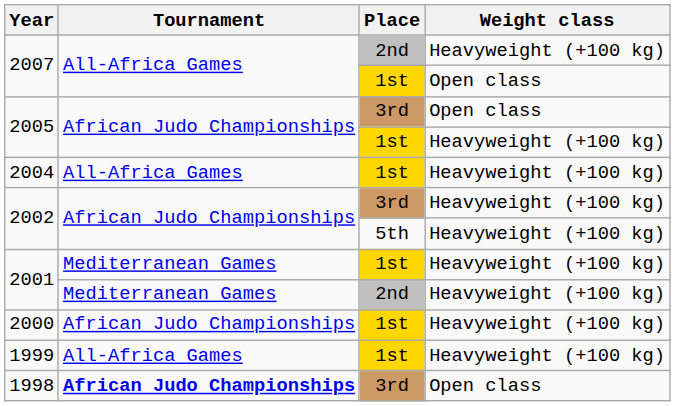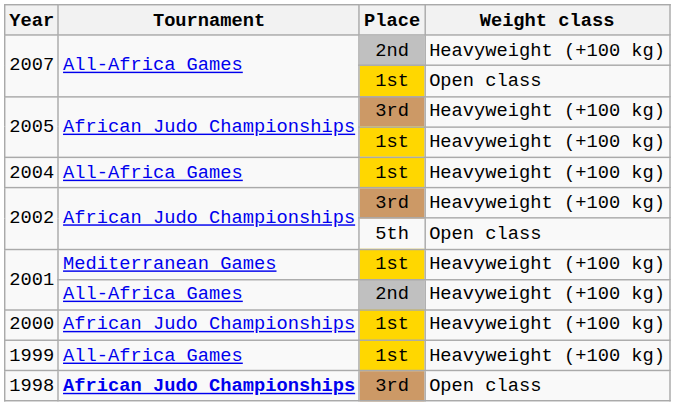2005 / 3rd | Weight class: Open class -> Heavyweight (+100 kg)
2002 / 5th | Weight class: Heavyweight (+100 kg) -> Open class
2001 / 2nd | Tournament: Mediterranean Games -> All-Africa Games
